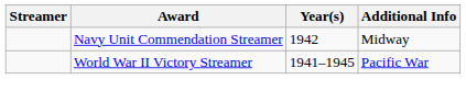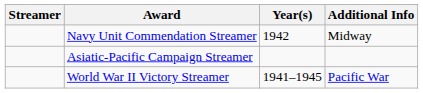+ row: Asiatic-Pacific Campaign Streamer
